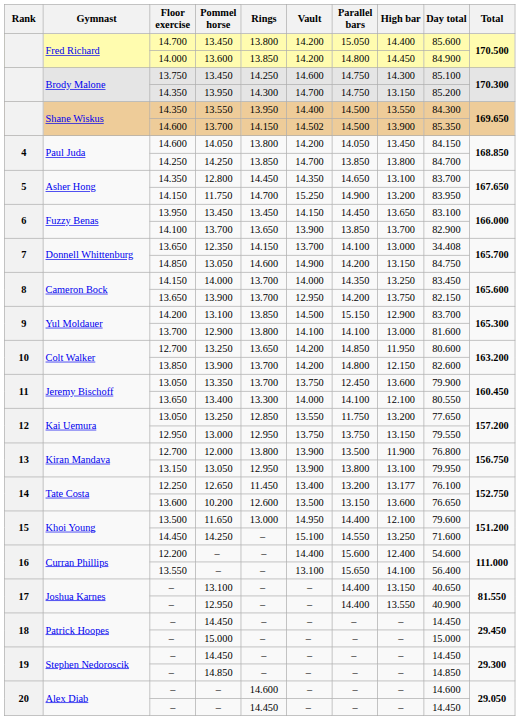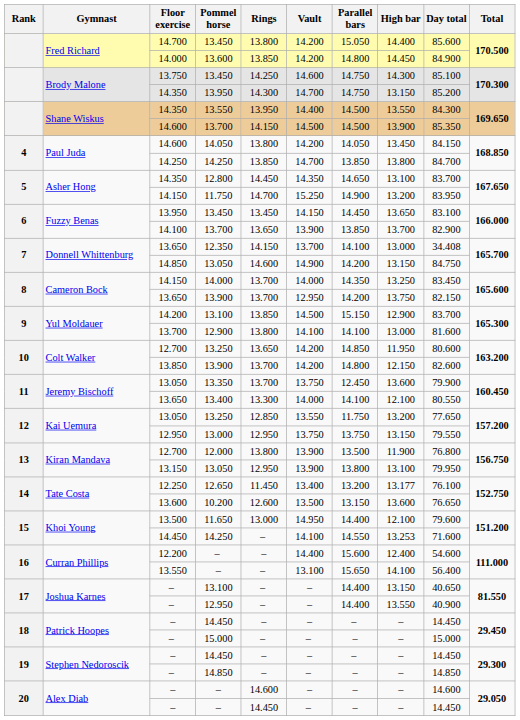14.600 / 13.700 | Vault: 14.502 -> 14.500
14.450 / 14.250 | Vault: 15.100 -> 14.100
14.450 / 14.250 | High bar: 13.250 -> 13.253
